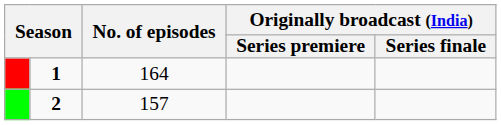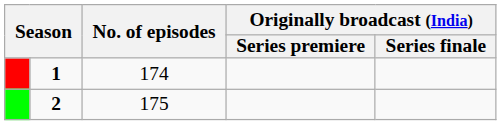1 | No. of episodes: 164 -> 174
2 | No. of episodes: 157 -> 175
